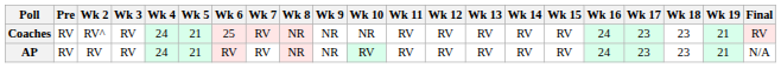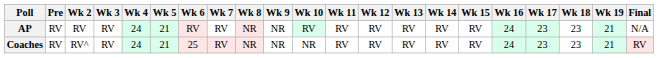rows swapped: AP <-> Coaches
